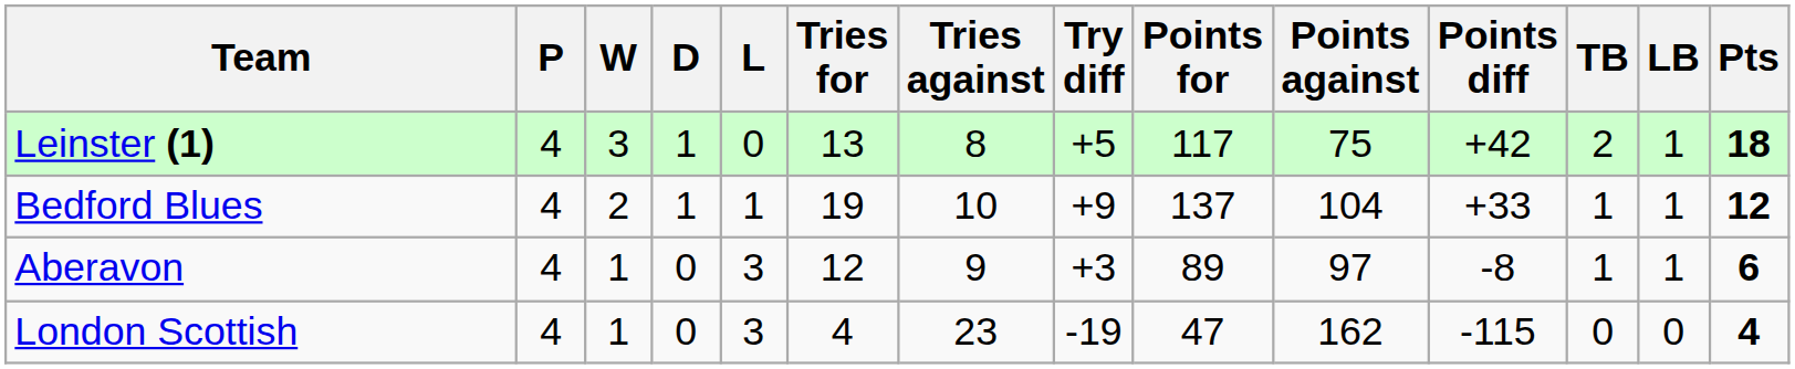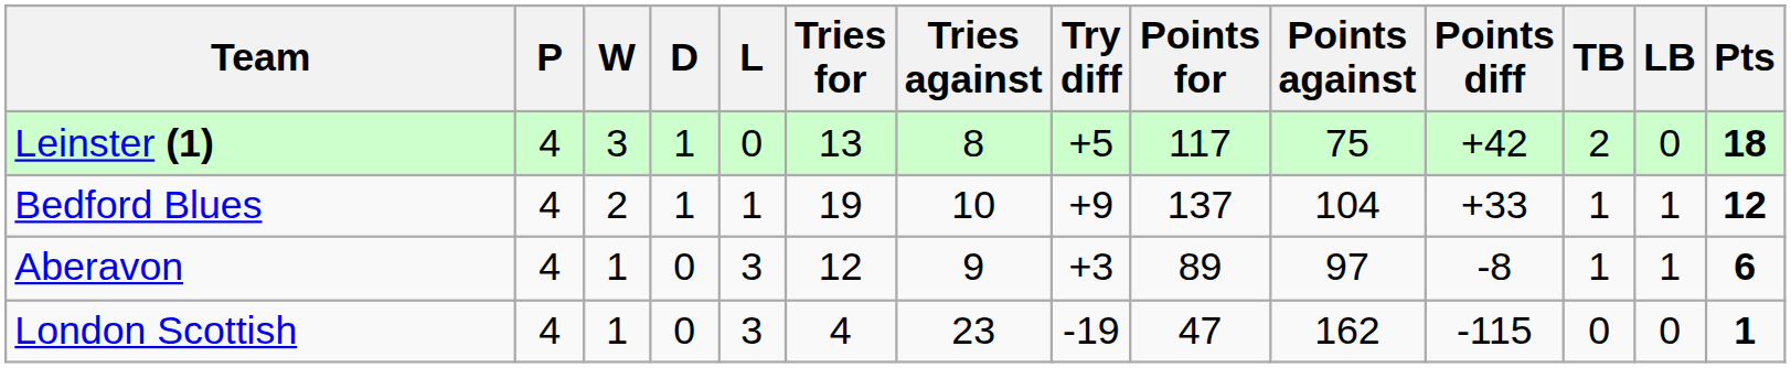Leinster (1) | LB: 1 -> 0
London Scottish | Pts: 4 -> 1
